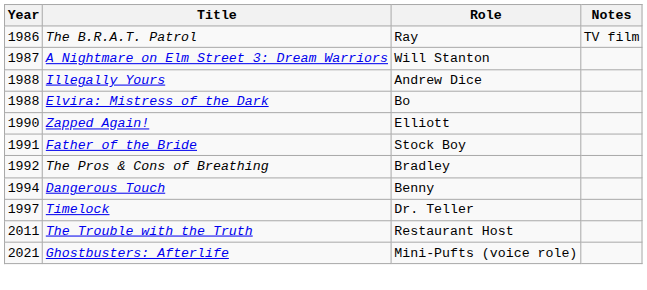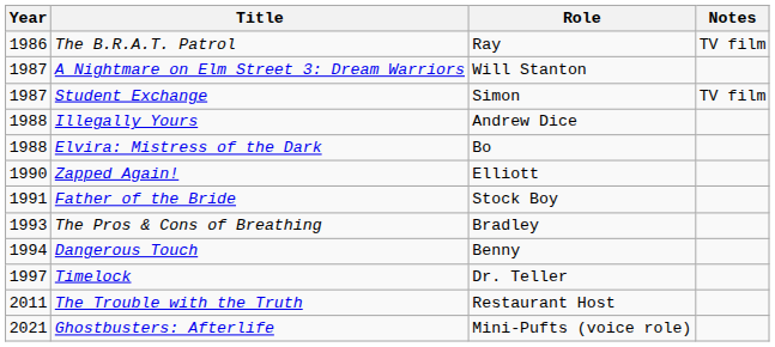+ row: 1987 | Student Exchange | Simon | TV film
The Pros & Cons of Breathing | Year: 1992 -> 1993
